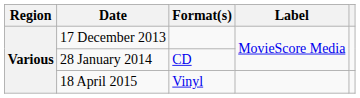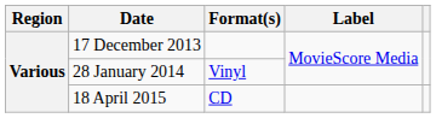28 January 2014 | Format(s): CD -> Vinyl
18 April 2015 | Format(s): Vinyl -> CD
